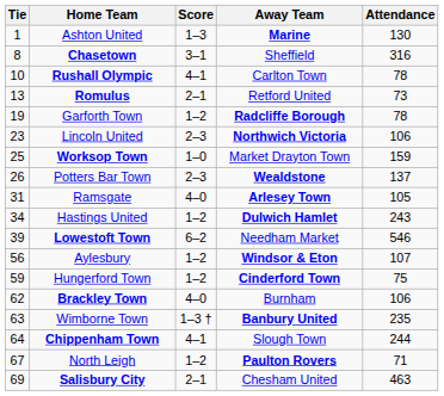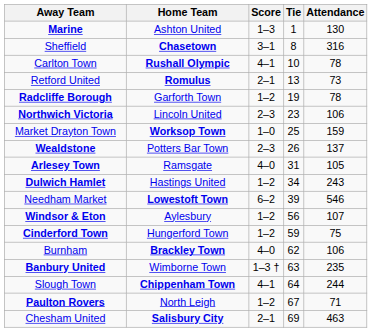columns swapped: Tie <-> Away Team
